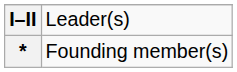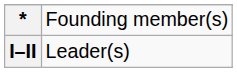rows swapped: I–II <-> *
